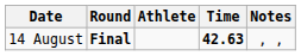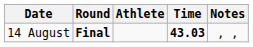14 August | Time: 42.63 -> 43.03
